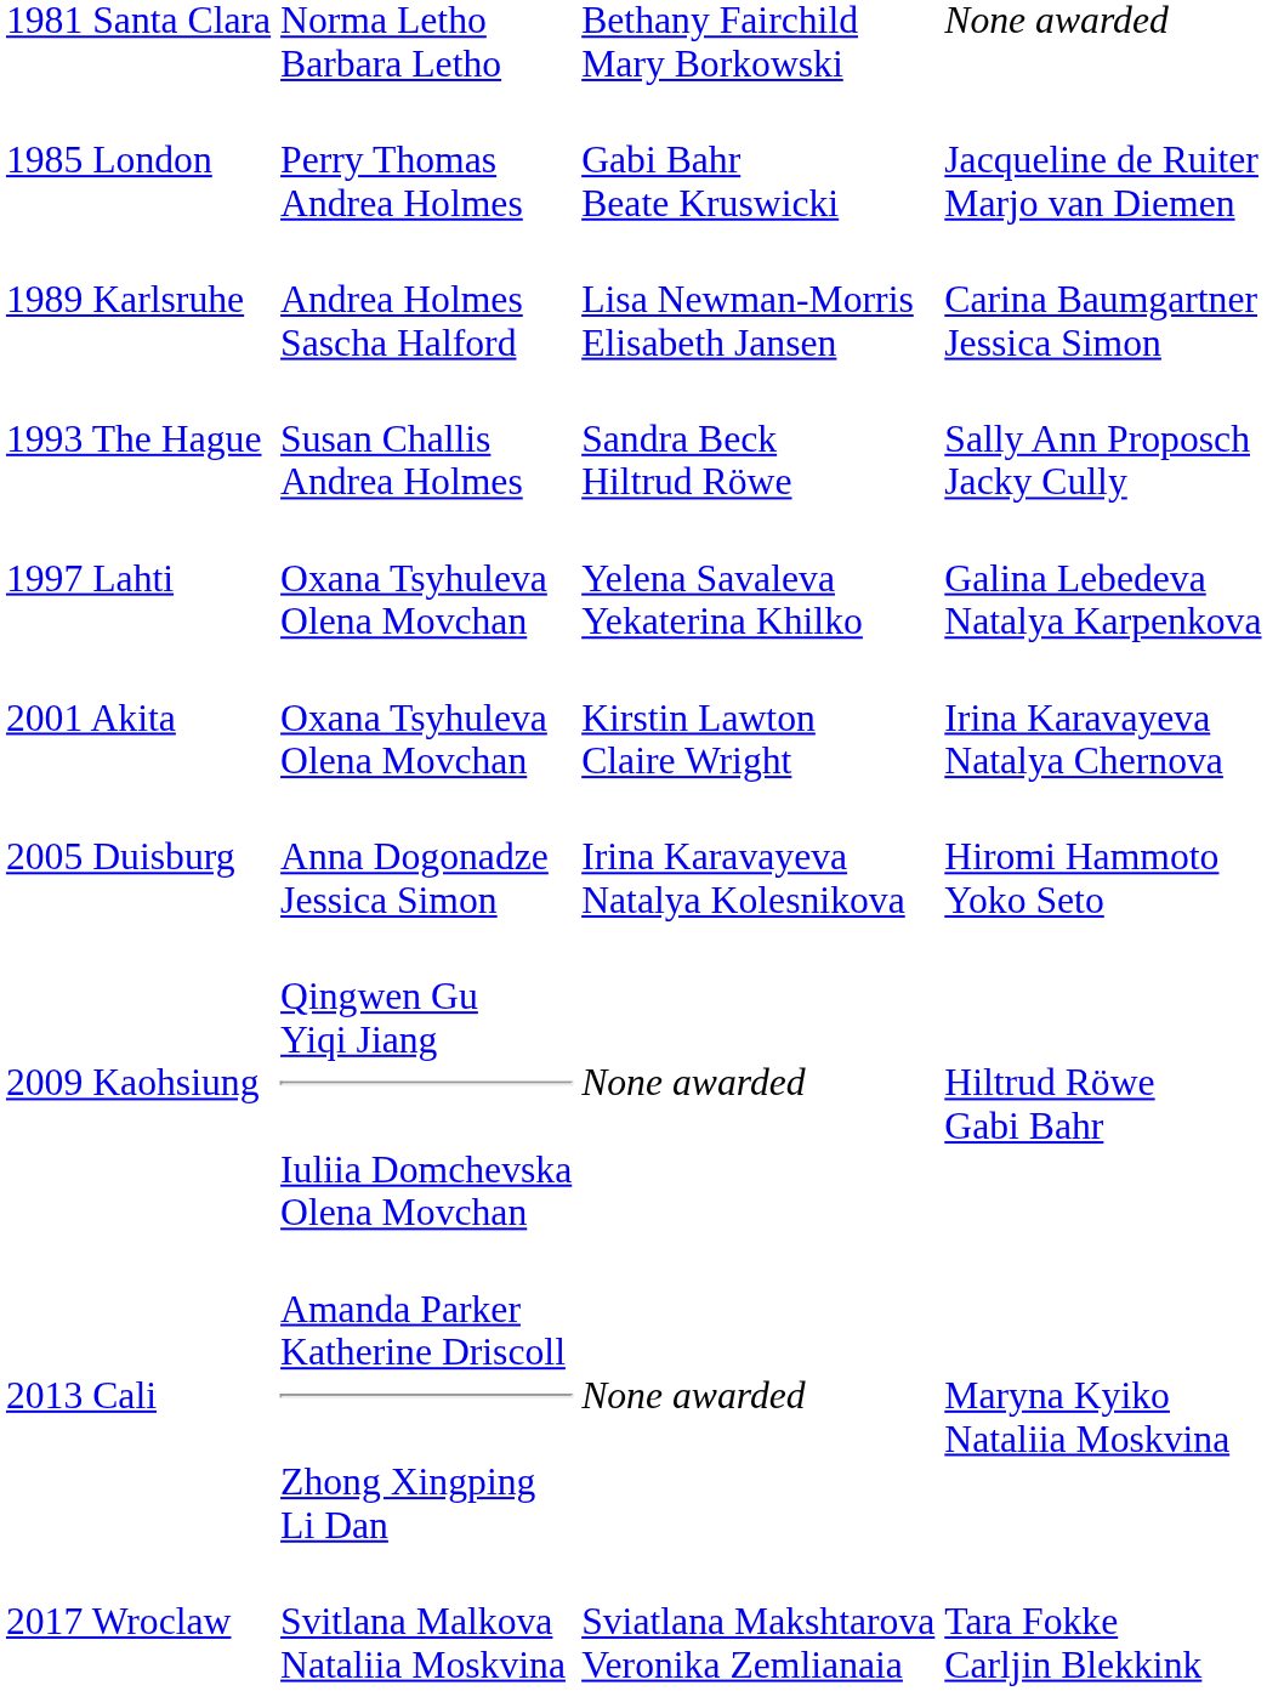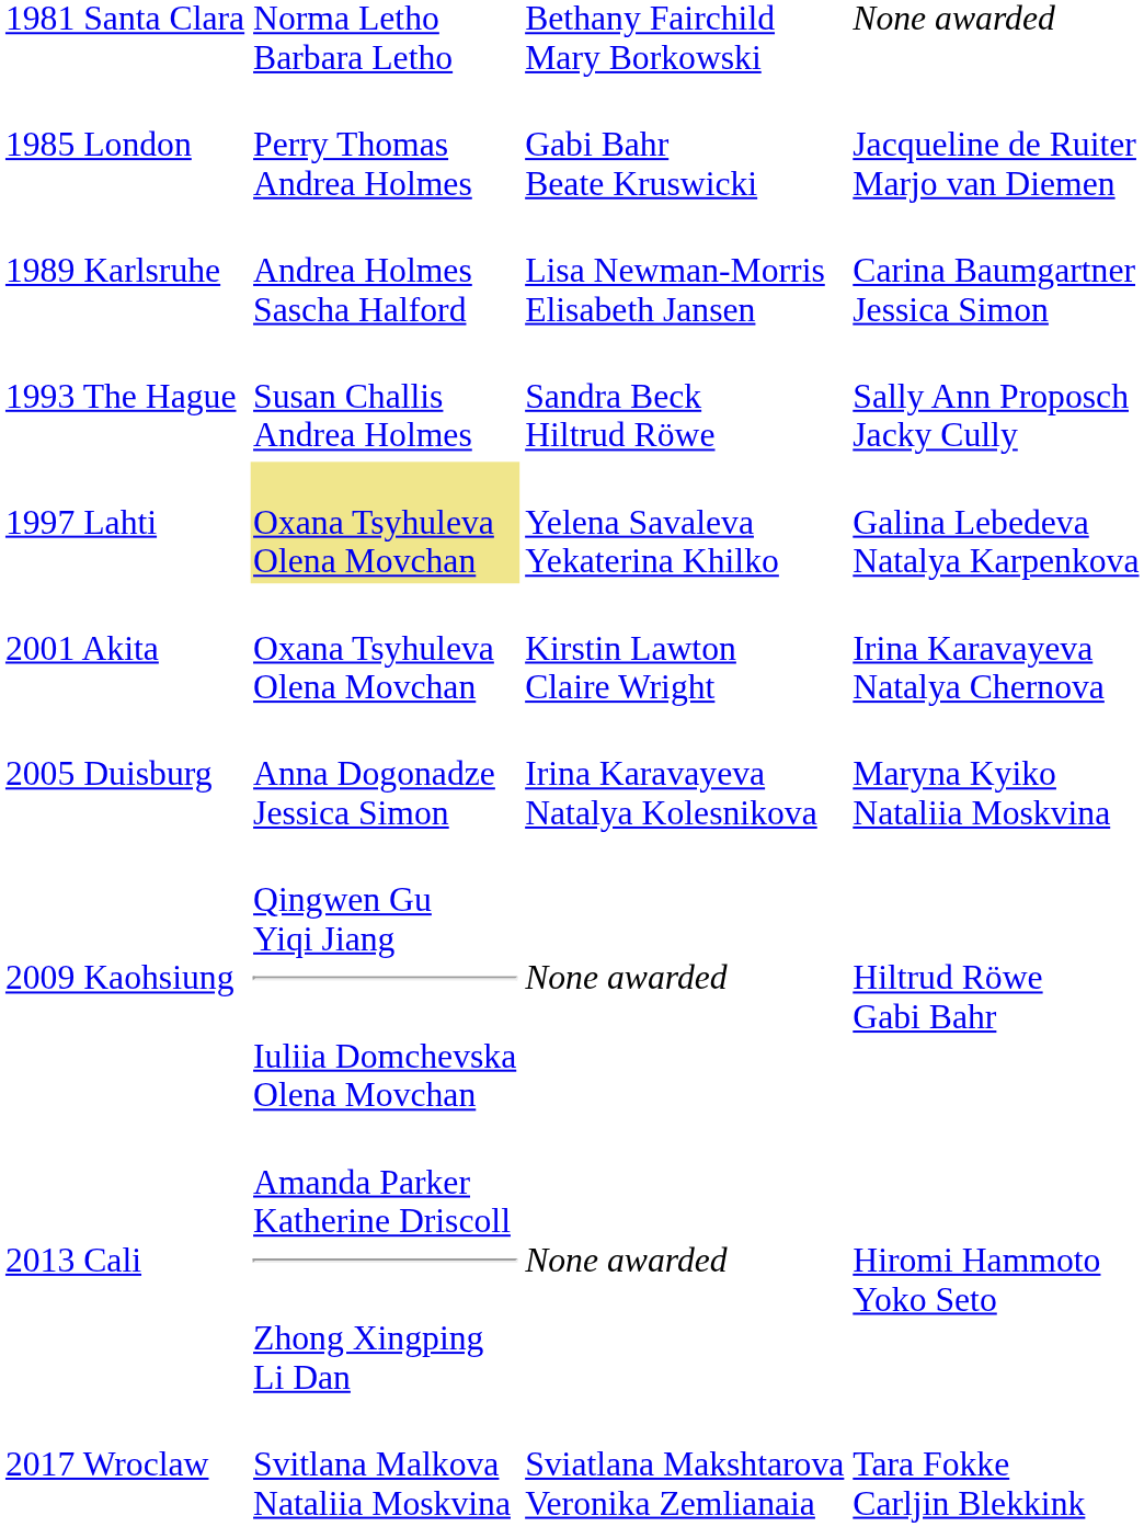1997 Lahti | column 2: no background -> khaki background
2005 Duisburg | column 4: Hiromi Hammoto Yoko Seto -> Maryna Kyiko Nataliia Moskvina
2013 Cali | column 4: Maryna Kyiko Nataliia Moskvina -> Hiromi Hammoto Yoko Seto
